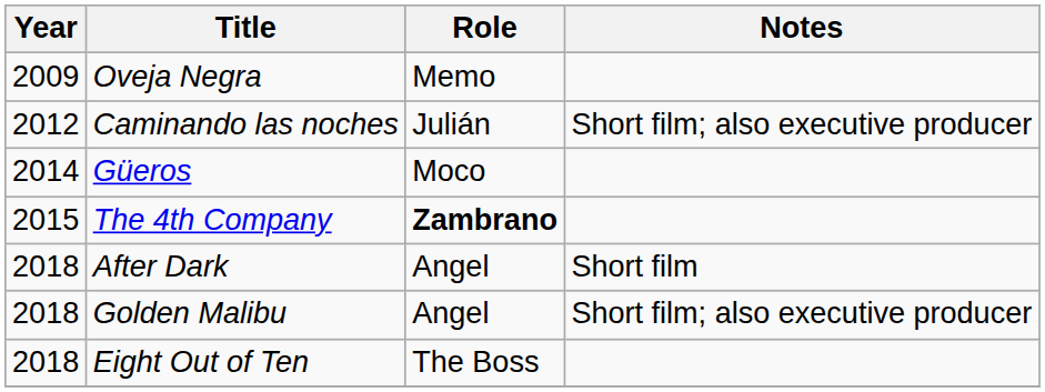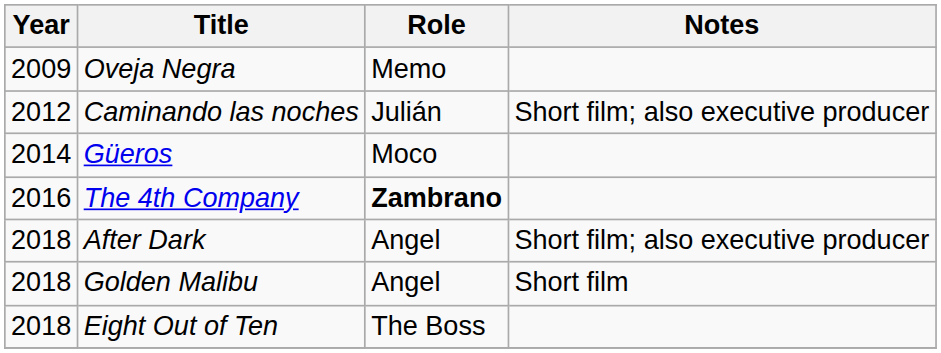The 4th Company | Year: 2015 -> 2016
After Dark | Notes: Short film -> Short film; also executive producer
Golden Malibu | Notes: Short film; also executive producer -> Short film
